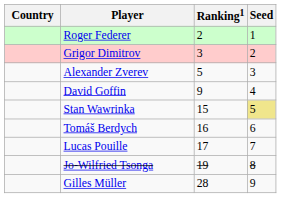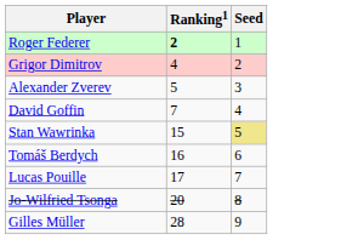- column: Country
Roger Federer | Ranking1: normal -> bold
Grigor Dimitrov | Ranking1: 3 -> 4
David Goffin | Ranking1: 9 -> 7
Jo-Wilfried Tsonga | Ranking1: 19 -> 20
